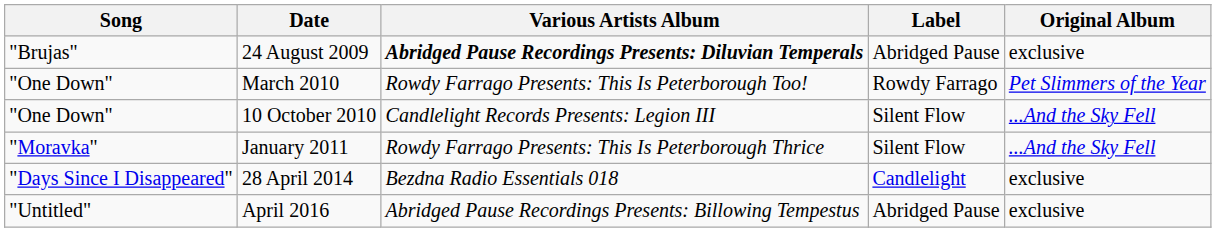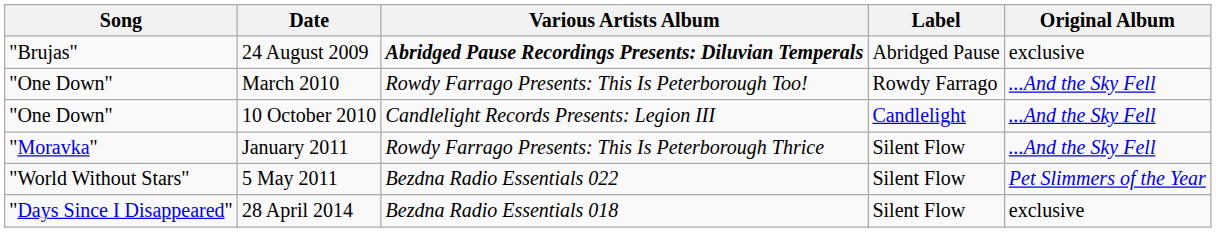March 2010 | Original Album: Pet Slimmers of the Year -> ...And the Sky Fell
10 October 2010 | Label: Silent Flow -> Candlelight
+ row: "World Without Stars" | 5 May 2011 | Bezdna Radio Essentials 022 | Silent Flow | Pet Slimmers of the Year
28 April 2014 | Label: Candlelight -> Silent Flow
- row: "Untitled" | April 2016 | Abridged Pause Recordings Presents: Billowing Tempestus | Abridged Pause | exclusive
